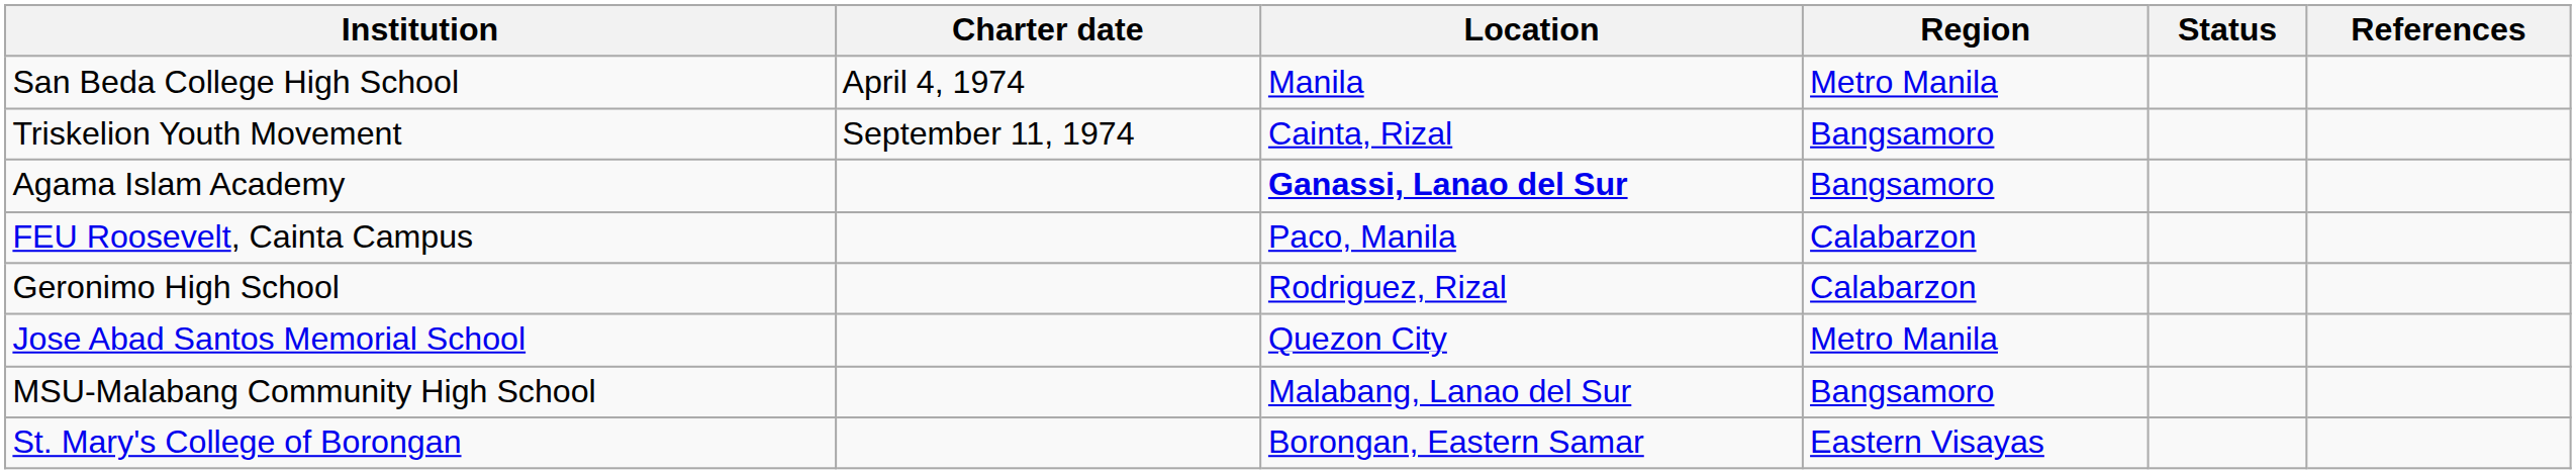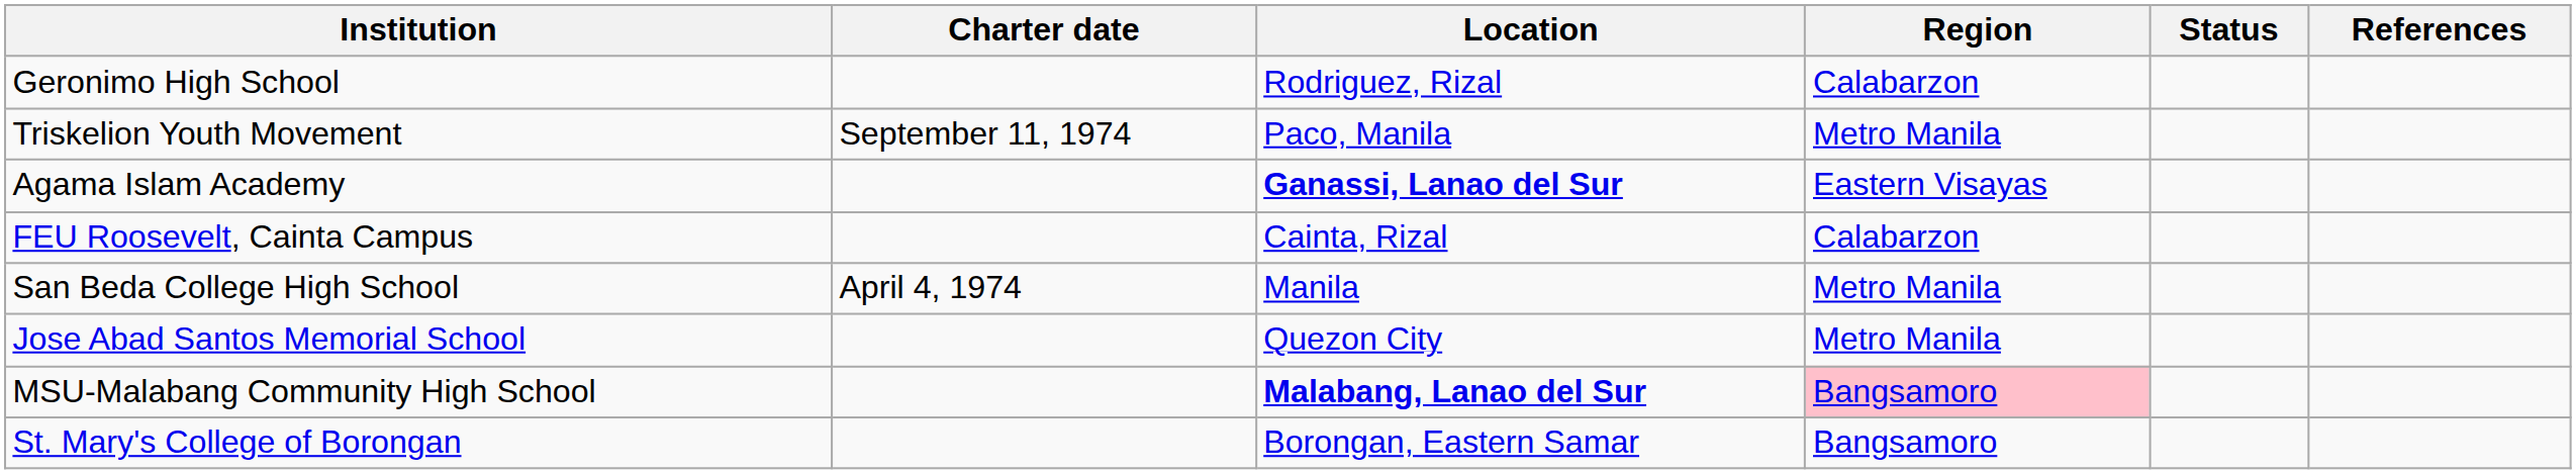rows swapped: San Beda College High School <-> Geronimo High School
Triskelion Youth Movement | Location: Cainta, Rizal -> Paco, Manila
Triskelion Youth Movement | Region: Bangsamoro -> Metro Manila
Agama Islam Academy | Region: Bangsamoro -> Eastern Visayas
FEU Roosevelt, Cainta Campus | Location: Paco, Manila -> Cainta, Rizal
MSU-Malabang Community High School | Location: normal -> bold
MSU-Malabang Community High School | Region: no background -> pink background
St. Mary's College of Borongan | Region: Eastern Visayas -> Bangsamoro
